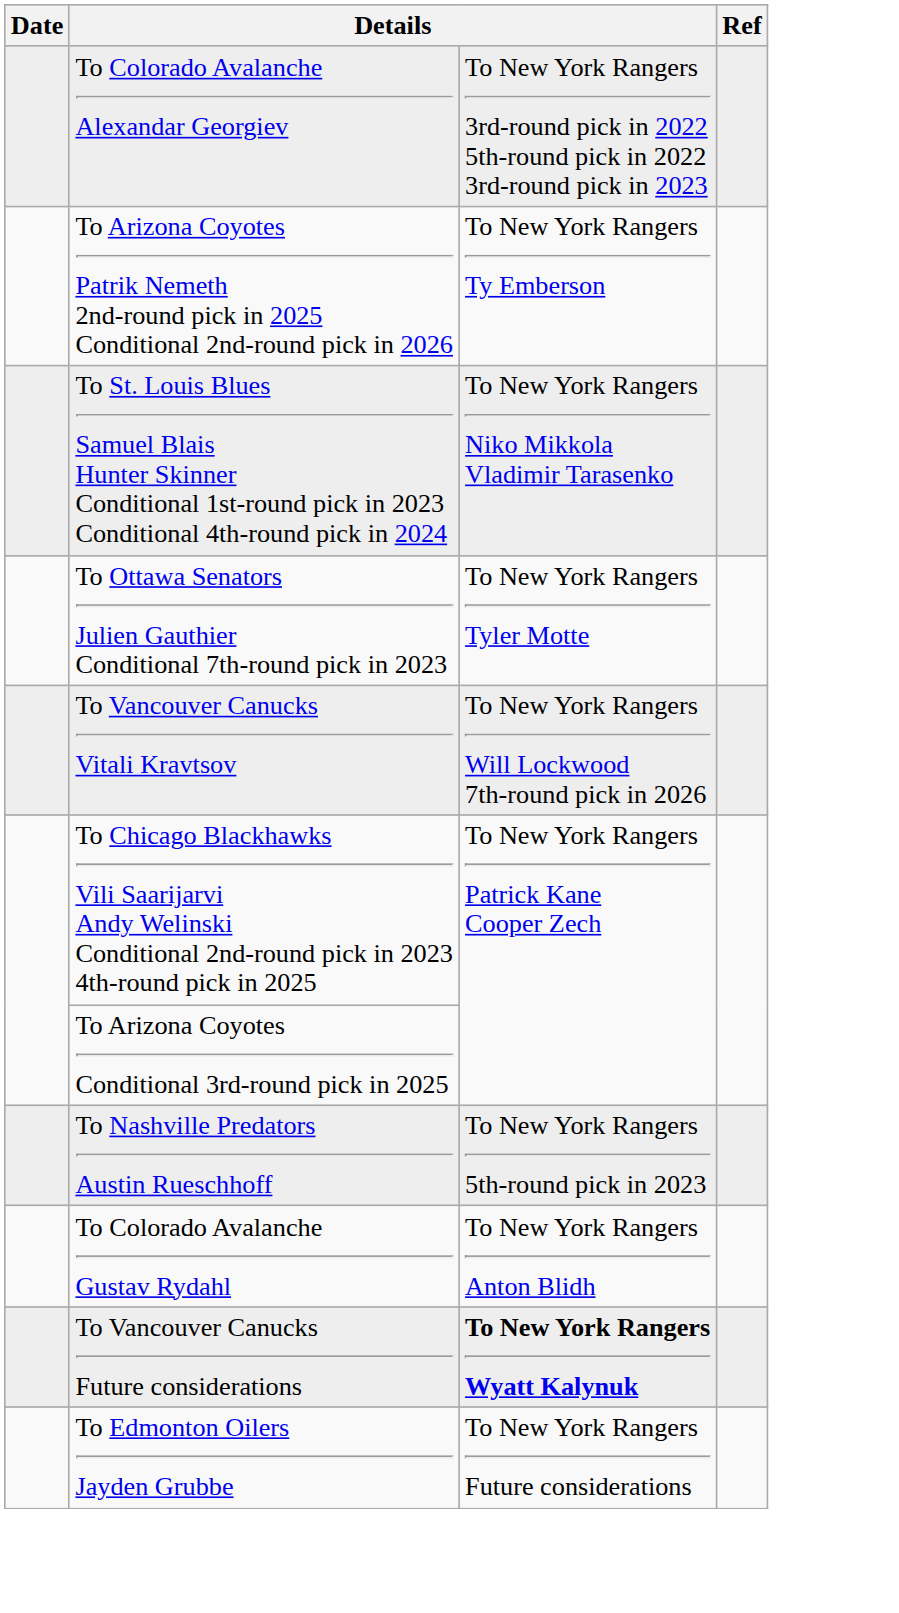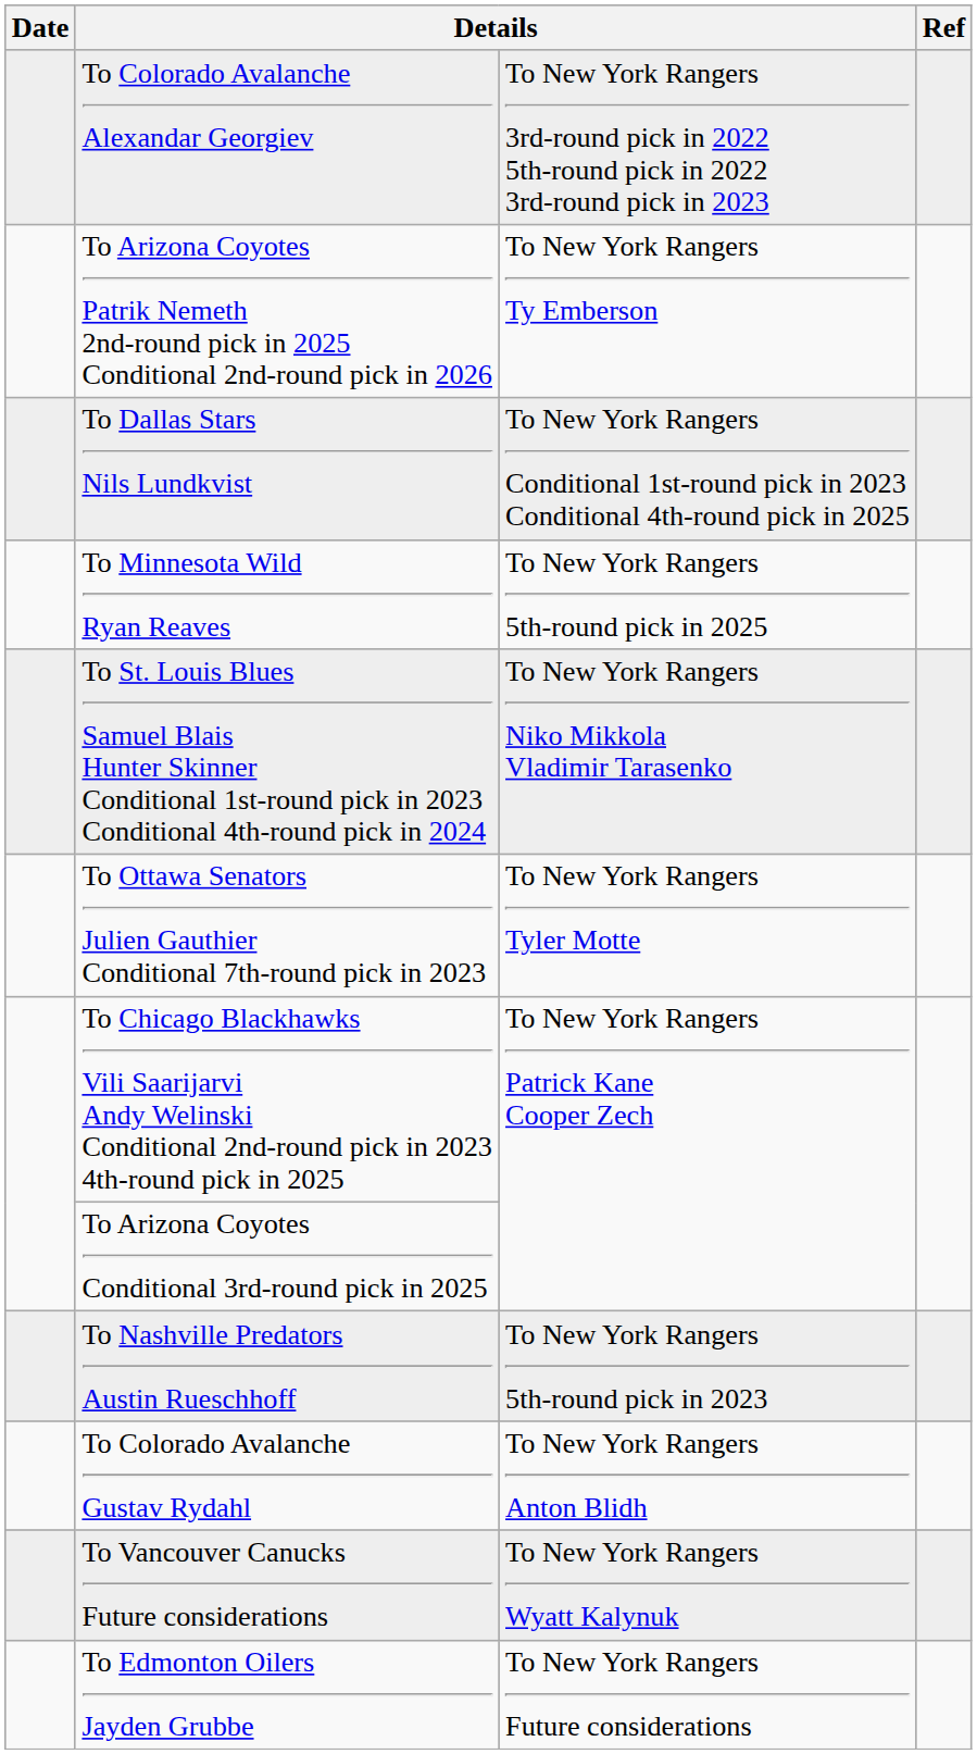+ row: To Dallas Stars Nils Lundkvist | To New York Rangers Conditional 1st-round pick in 2023 Conditional 4th-round pick in 2025
+ row: To Minnesota Wild Ryan Reaves | To New York Rangers 5th-round pick in 2025
- row: To Vancouver Canucks Vitali Kravtsov | To New York Rangers Will Lockwood 7th-round pick in 2026
To Vancouver Canucks Future considerations | column 3: bold -> normal
